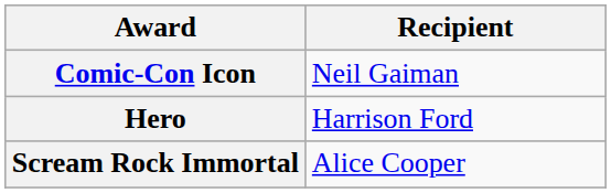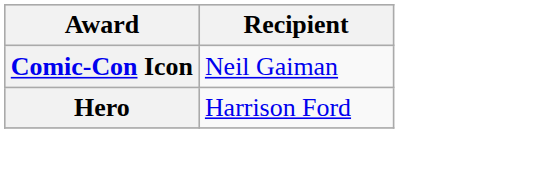- row: Scream Rock Immortal | Alice Cooper
